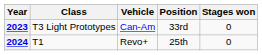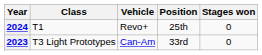rows swapped: 2023 <-> 2024
